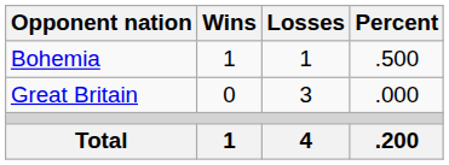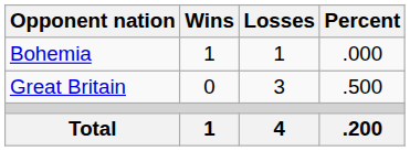Bohemia | Percent: .500 -> .000
Great Britain | Percent: .000 -> .500
